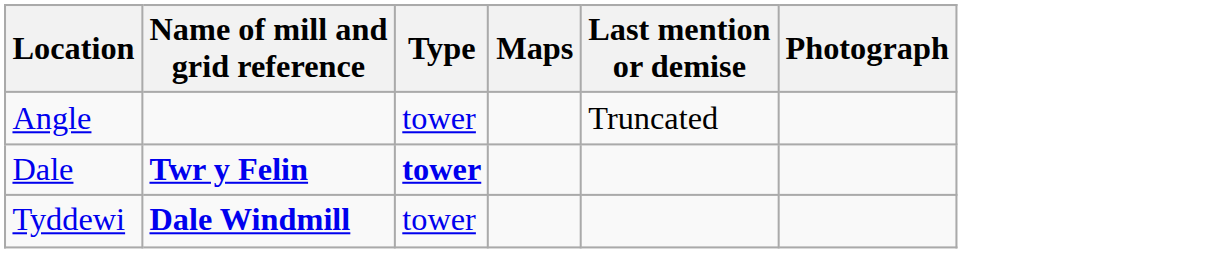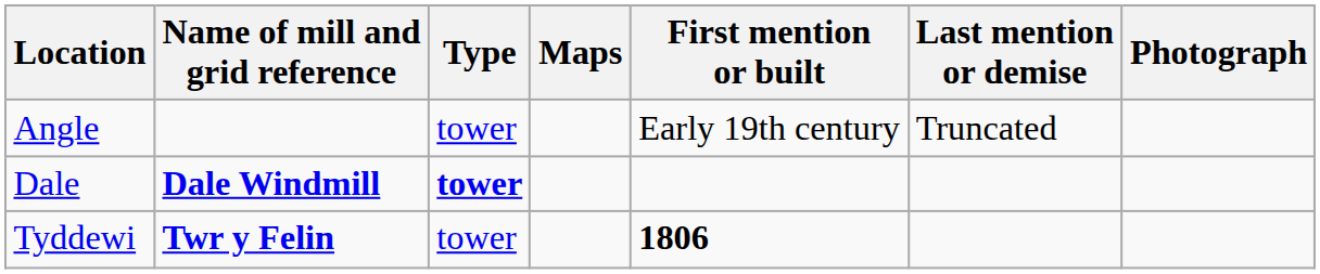+ column: First mention or built | Early 19th century | 1806
Dale | Name of mill and grid reference: Twr y Felin -> Dale Windmill
Tyddewi | Name of mill and grid reference: Dale Windmill -> Twr y Felin
